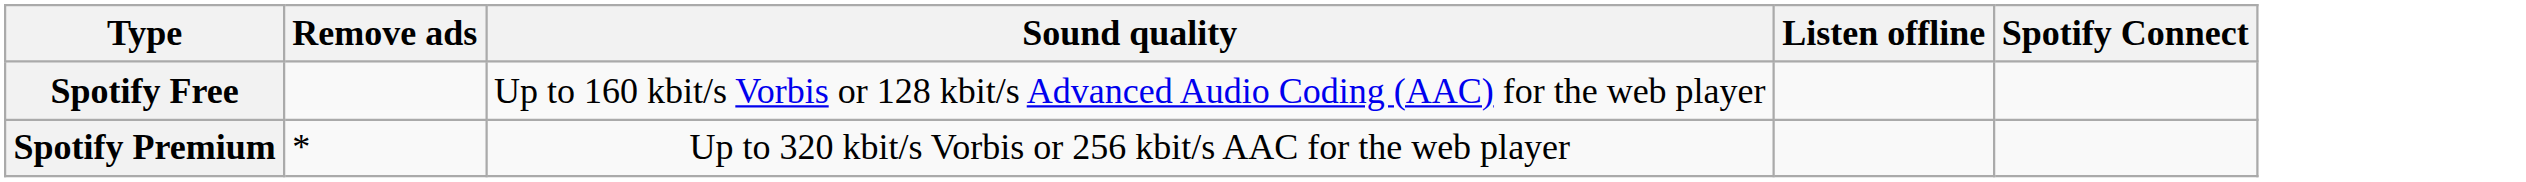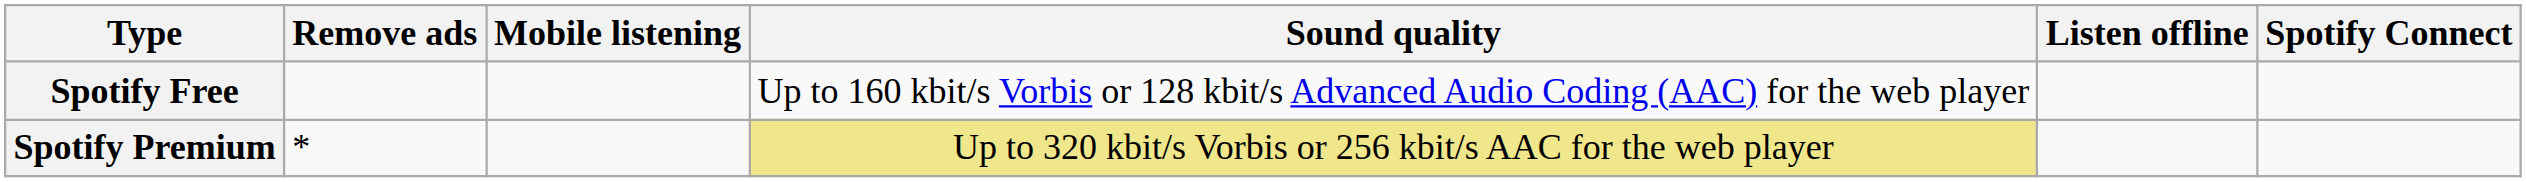+ column: Mobile listening
Spotify Premium | Sound quality: no background -> khaki background
